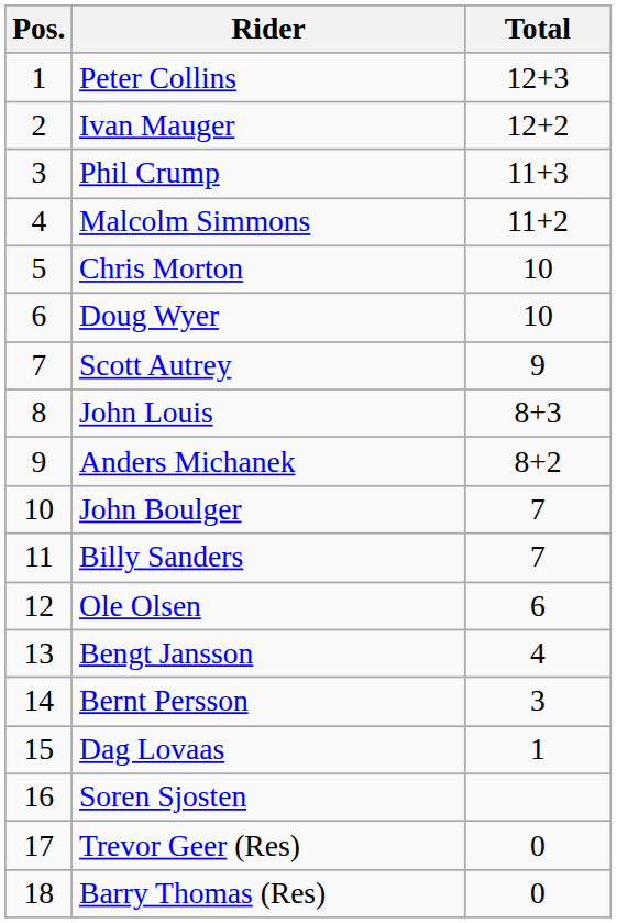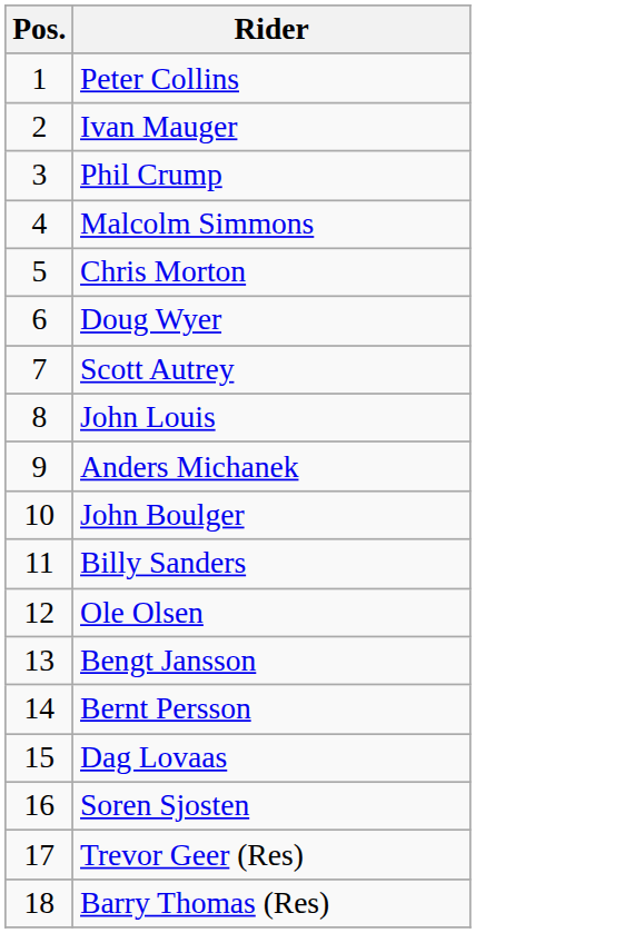- column: Total | 12+3 | 12+2 | 11+3 | 11+2 | 10 | 10 | 9 | 8+3 | 8+2 | 7 | 7 | 6 | 4 | 3 | 1 | 0 | 0
